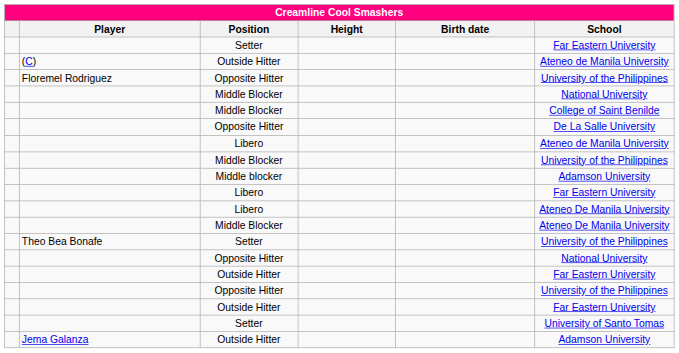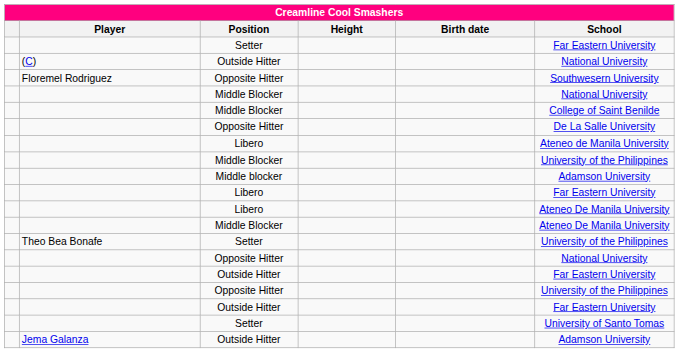(C) / Outside Hitter | School: Ateneo de Manila University -> National University
Floremel Rodriguez / Opposite Hitter | School: University of the Philippines -> Southwesern University
